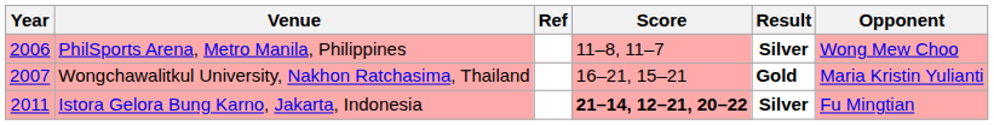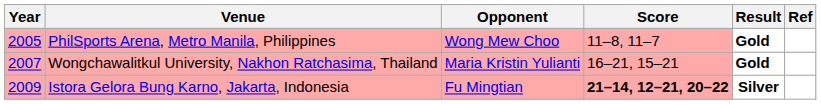columns swapped: Opponent <-> Ref
PhilSports Arena, Metro Manila, Philippines | Year: 2006 -> 2005
PhilSports Arena, Metro Manila, Philippines | Result: Silver -> Gold
Istora Gelora Bung Karno, Jakarta, Indonesia | Year: 2011 -> 2009
